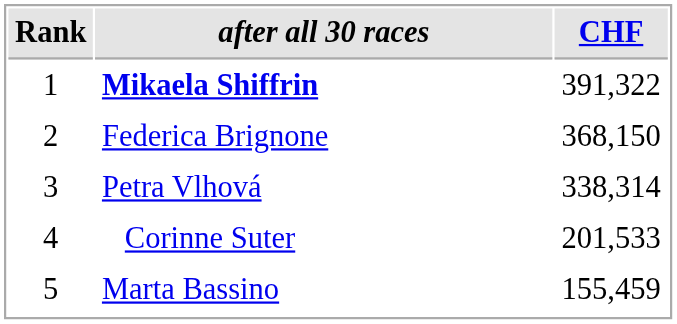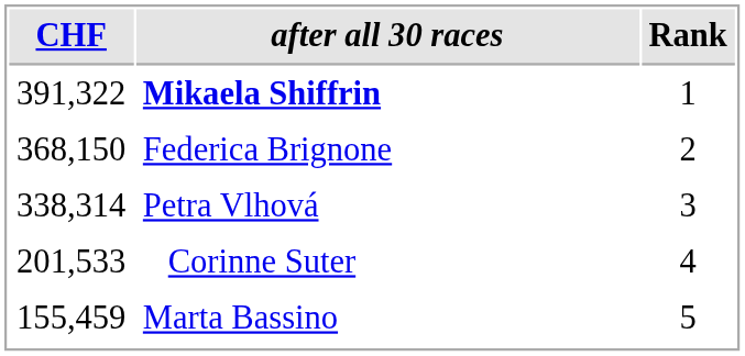columns swapped: Rank <-> CHF
